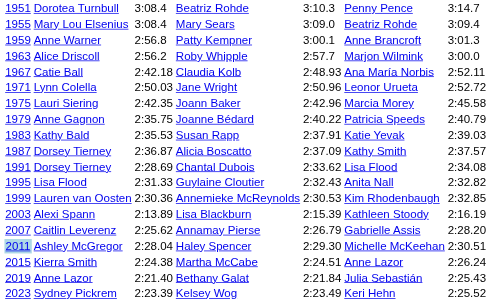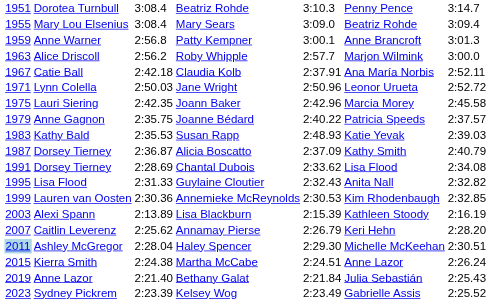Claudia Kolb | column 5: 2:48.93 -> 2:37.91
Joanne Bédard | column 7: 2:40.79 -> 2:37.57
Susan Rapp | column 5: 2:37.91 -> 2:48.93
Alicia Boscatto | column 7: 2:37.57 -> 2:40.79
Annamay Pierse | column 6: Gabrielle Assis -> Keri Hehn
Kelsey Wog | column 6: Keri Hehn -> Gabrielle Assis
